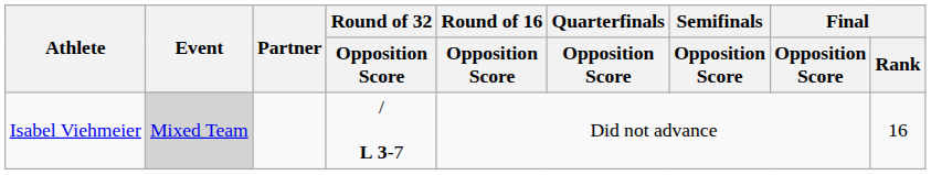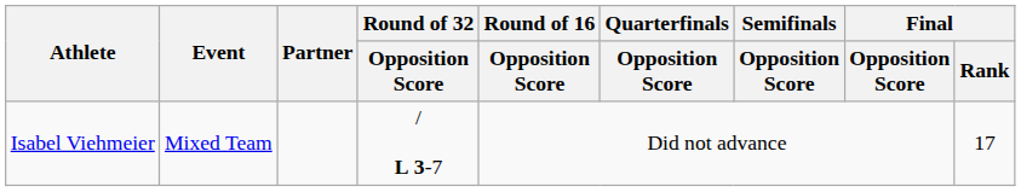Isabel Viehmeier | Event: lightgrey background -> no background
Isabel Viehmeier | Final / Rank: 16 -> 17
